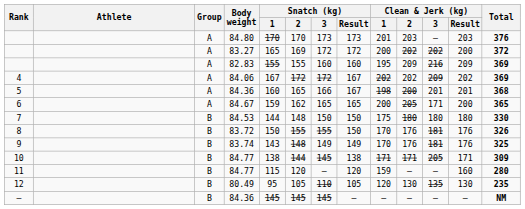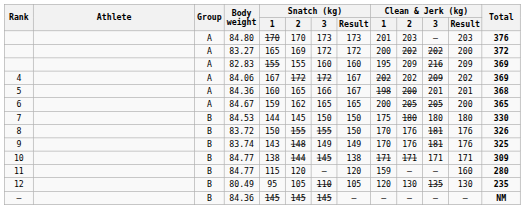6 | Clean & Jerk (kg) / 3: 171 -> 205
7 | Snatch (kg) / 2: 148 -> 145
10 | Clean & Jerk (kg) / 3: 205 -> 171
